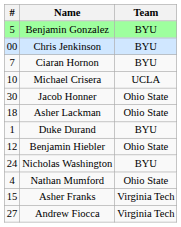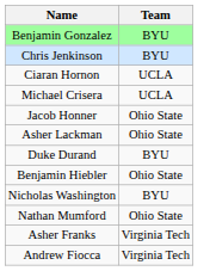- column: # | 5 | 00 | 7 | 10 | 30 | 18 | 1 | 12 | 24 | 4 | 15 | 27
Ciaran Hornon | Team: BYU -> UCLA
